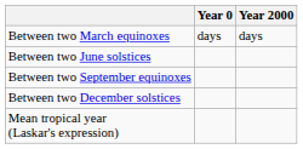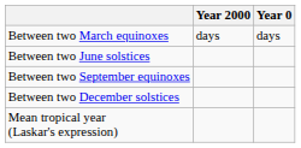columns swapped: Year 0 <-> Year 2000
